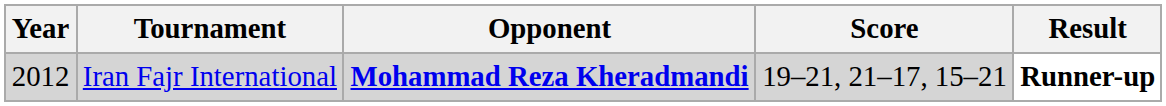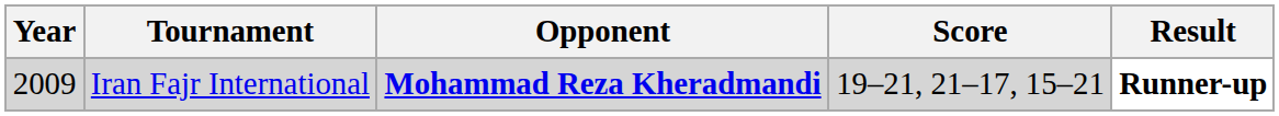Iran Fajr International | Year: 2012 -> 2009
